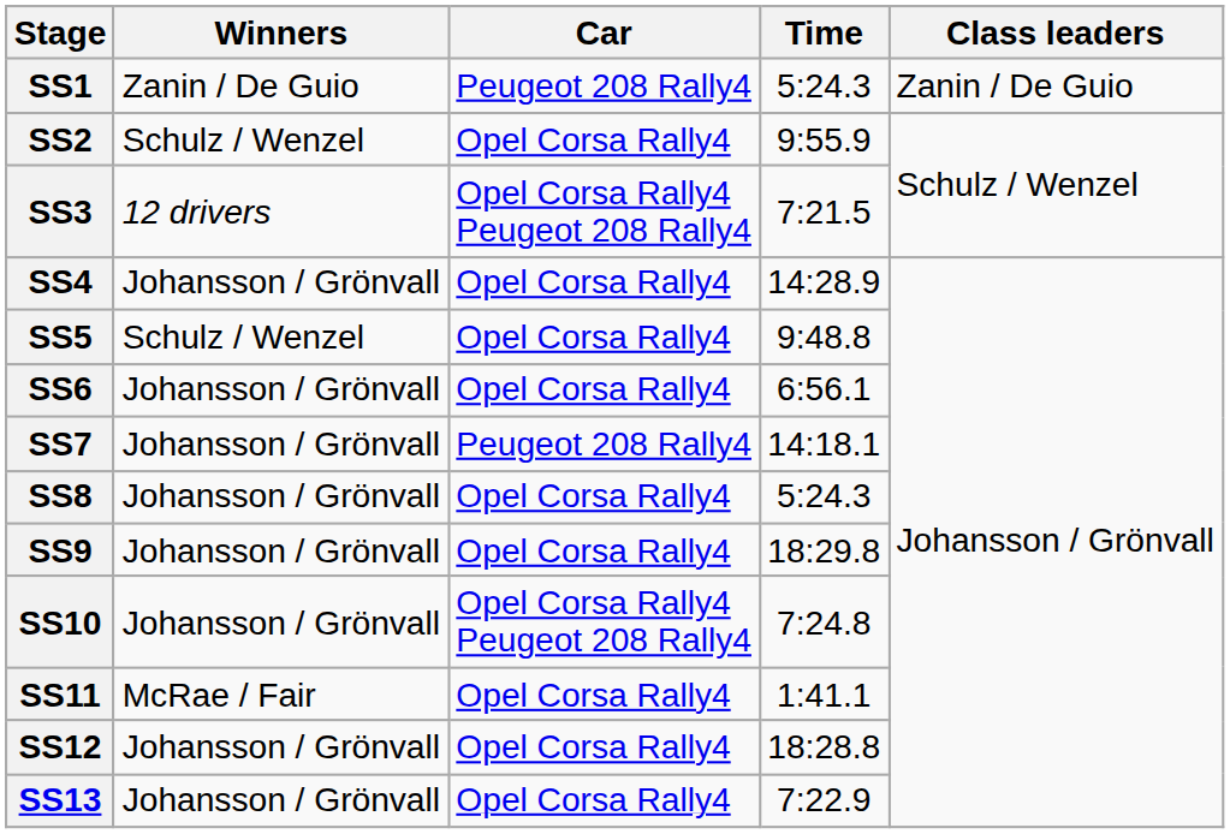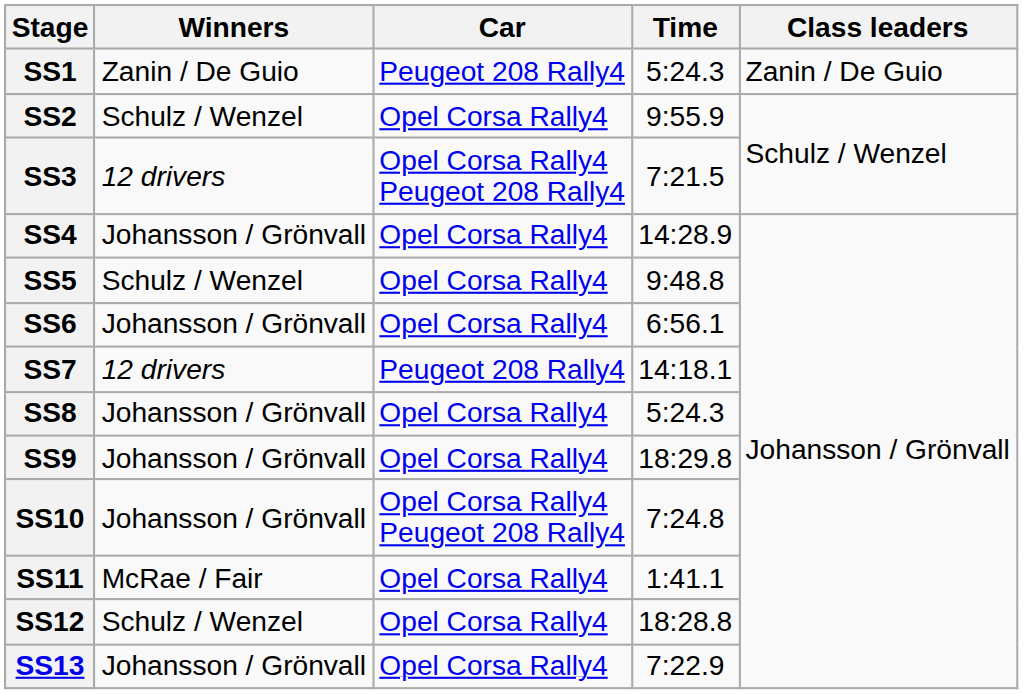SS7 | Winners: Johansson / Grönvall -> 12 drivers
SS12 | Winners: Johansson / Grönvall -> Schulz / Wenzel
